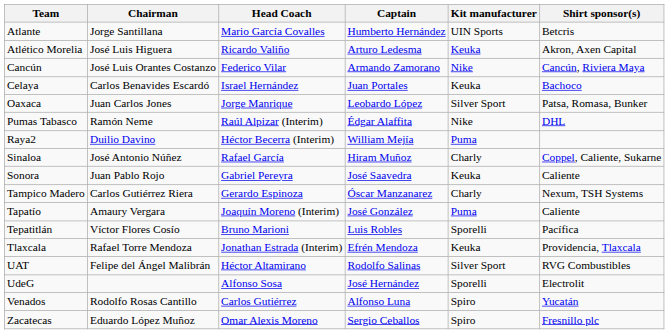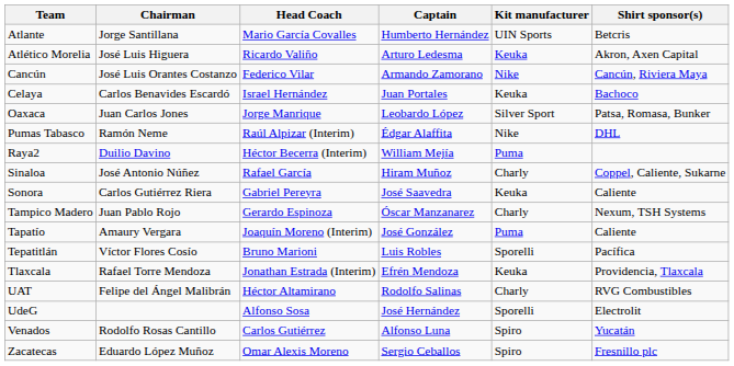Sonora | Chairman: Juan Pablo Rojo -> Carlos Gutiérrez Riera
Tampico Madero | Chairman: Carlos Gutiérrez Riera -> Juan Pablo Rojo
UAT | Kit manufacturer: Silver Sport -> Charly
